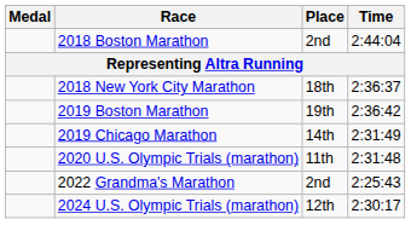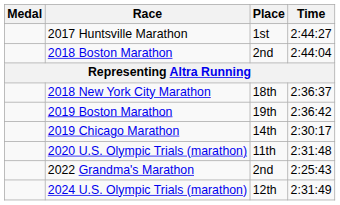+ row: 2017 Huntsville Marathon | 1st | 2:44:27
2019 Chicago Marathon | Time: 2:31:49 -> 2:30:17
2024 U.S. Olympic Trials (marathon) | Time: 2:30:17 -> 2:31:49
